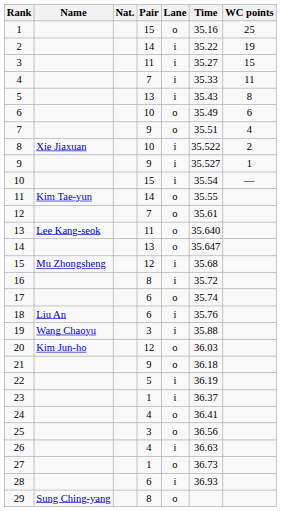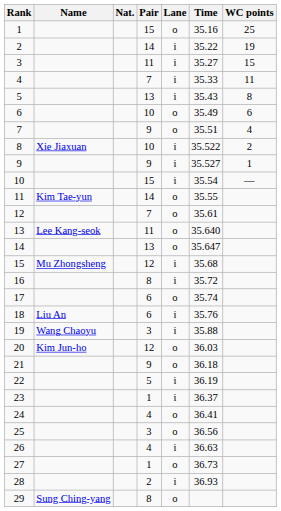28 | Pair: 6 -> 2
